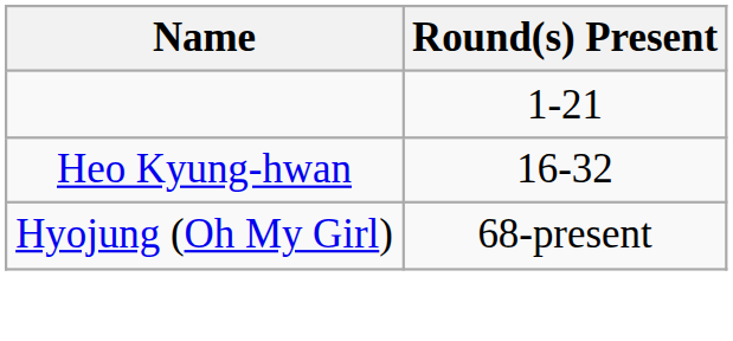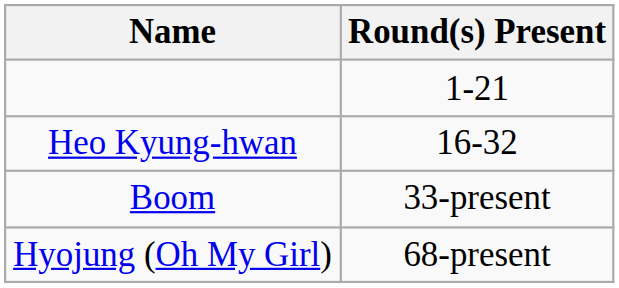+ row: Boom | 33-present
